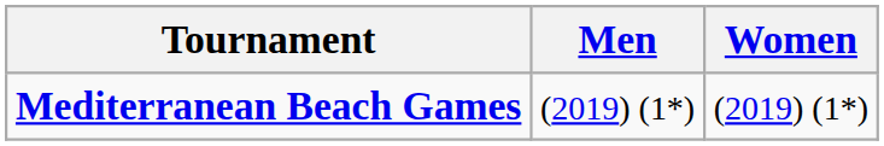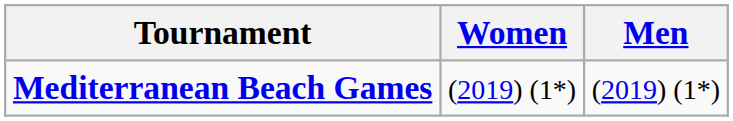columns swapped: Men <-> Women
